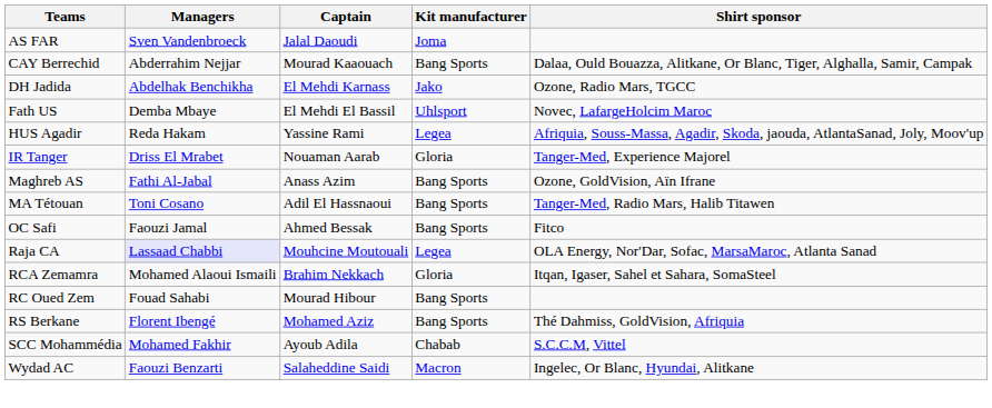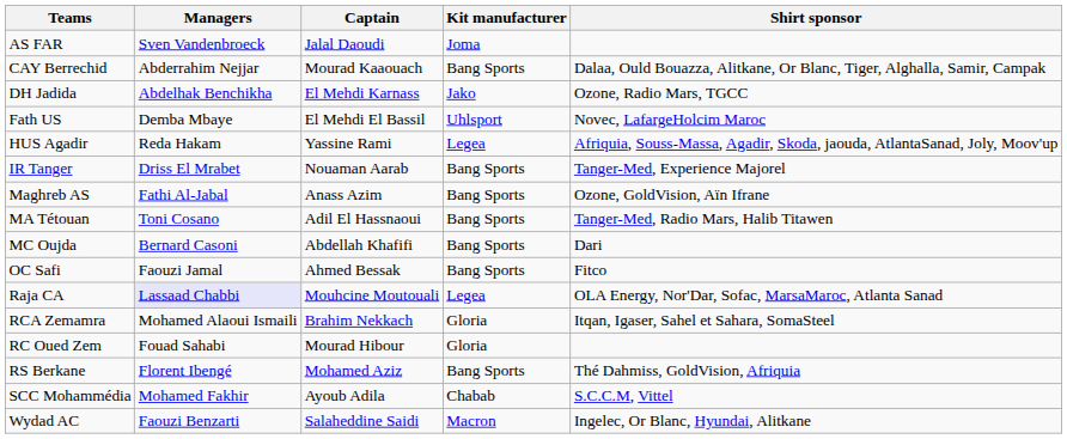IR Tanger | Kit manufacturer: Gloria -> Bang Sports
+ row: MC Oujda | Bernard Casoni | Abdellah Khafifi | Bang Sports | Dari
RC Oued Zem | Kit manufacturer: Bang Sports -> Gloria
